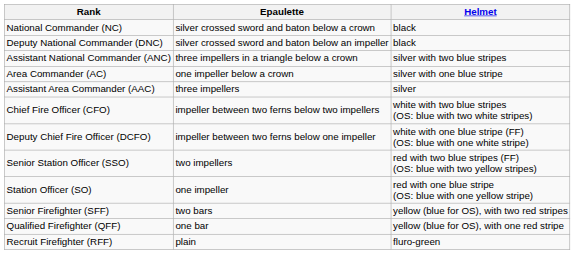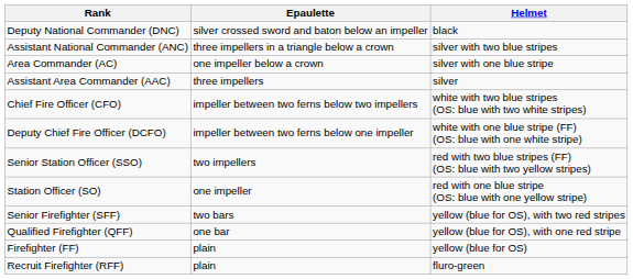- row: National Commander (NC) | silver crossed sword and baton below a crown | black
+ row: Firefighter (FF) | plain | yellow (blue for OS)
